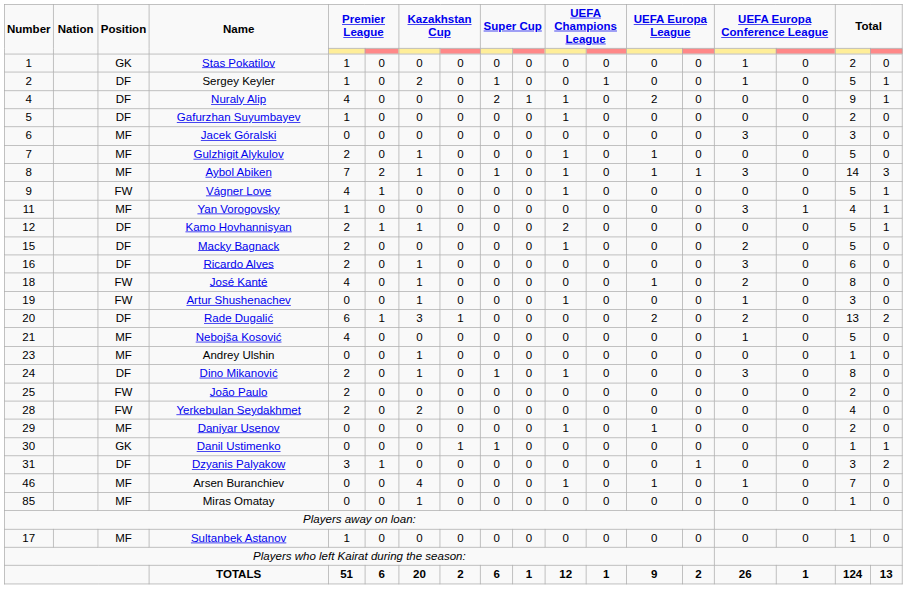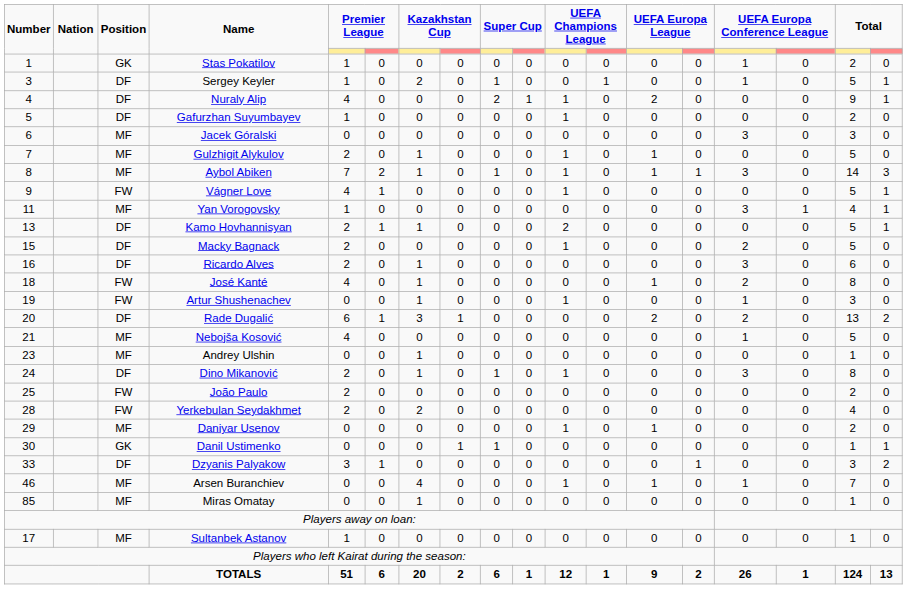Sergey Keyler | Number: 2 -> 3
Kamo Hovhannisyan | Number: 12 -> 13
Dzyanis Palyakow | Number: 31 -> 33
